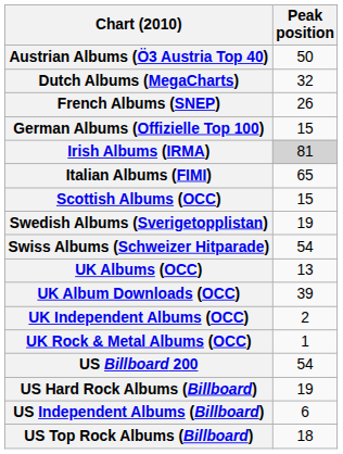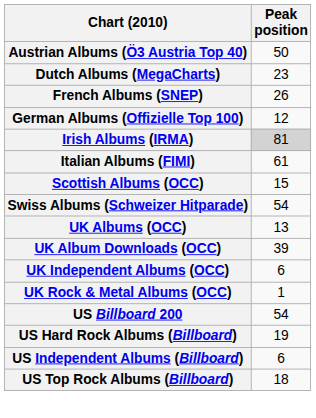Dutch Albums (MegaCharts) | Peak position: 32 -> 23
German Albums (Offizielle Top 100) | Peak position: 15 -> 12
Italian Albums (FIMI) | Peak position: 65 -> 61
- row: Swedish Albums (Sverigetopplistan) | 19
UK Independent Albums (OCC) | Peak position: 2 -> 6
